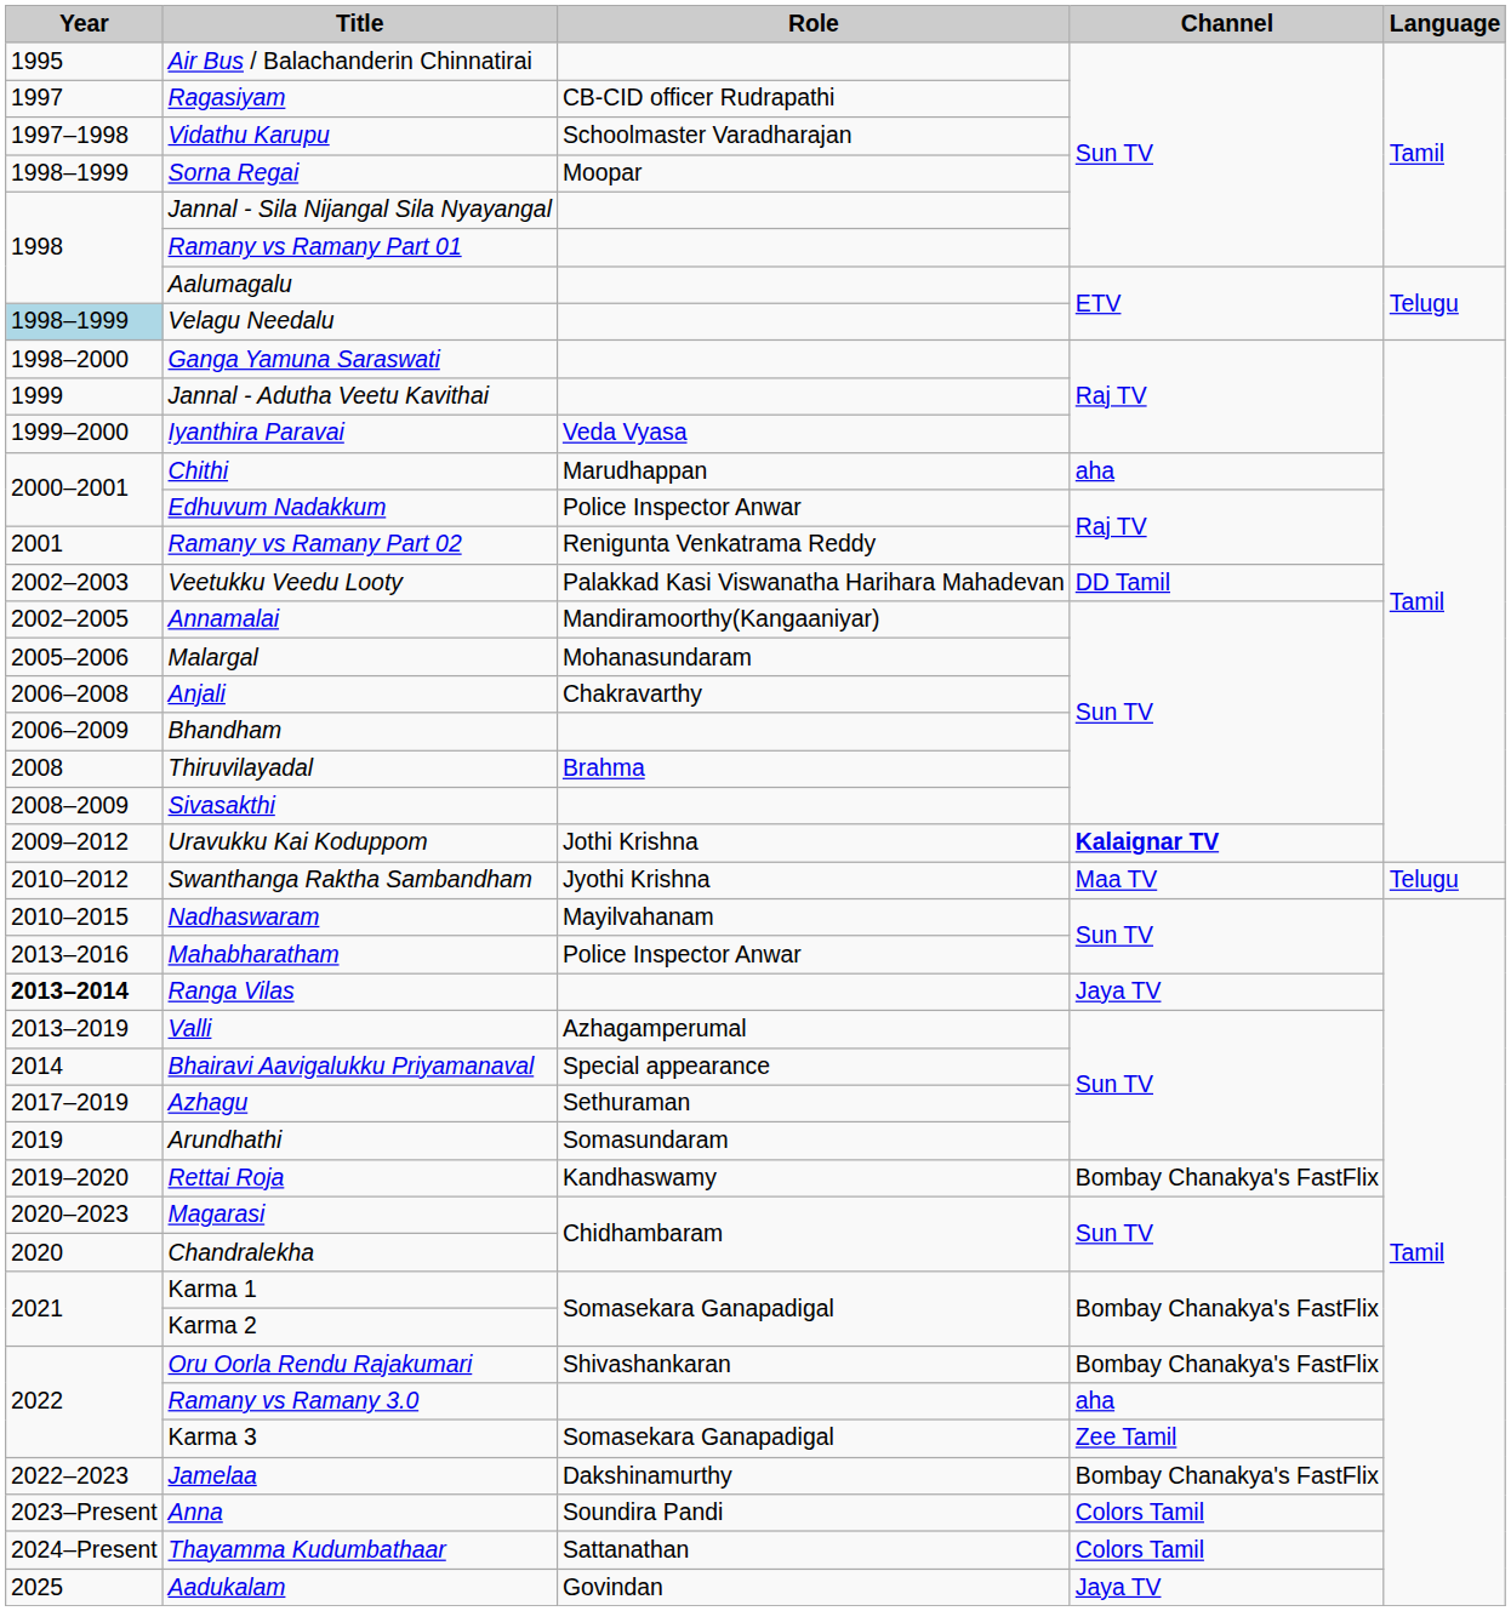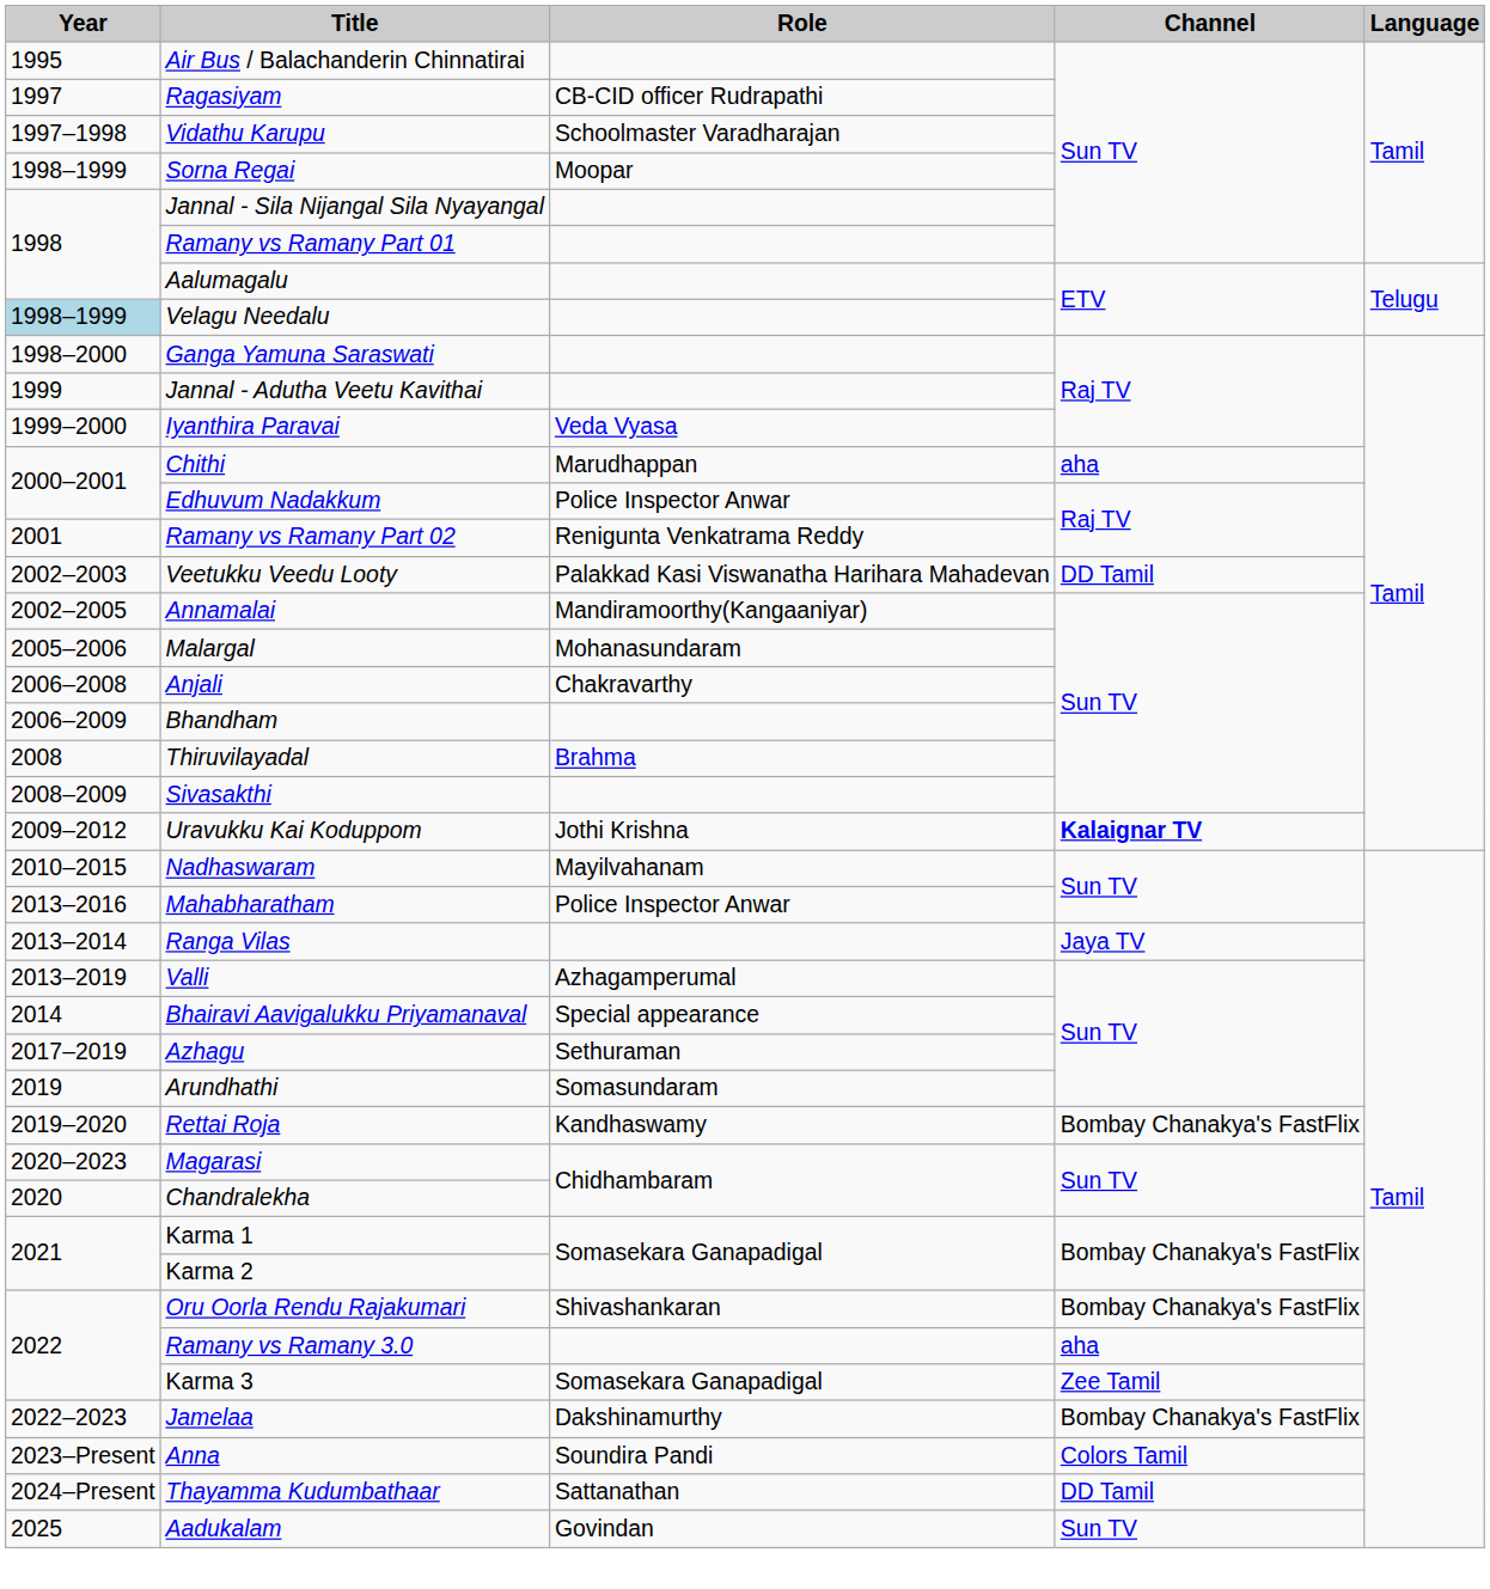- row: 2010–2012 | Swanthanga Raktha Sambandham | Jyothi Krishna | Maa TV | Telugu
Ranga Vilas | Year: bold -> normal
Thayamma Kudumbathaar | Channel: Colors Tamil -> DD Tamil
Aadukalam | Channel: Jaya TV -> Sun TV
